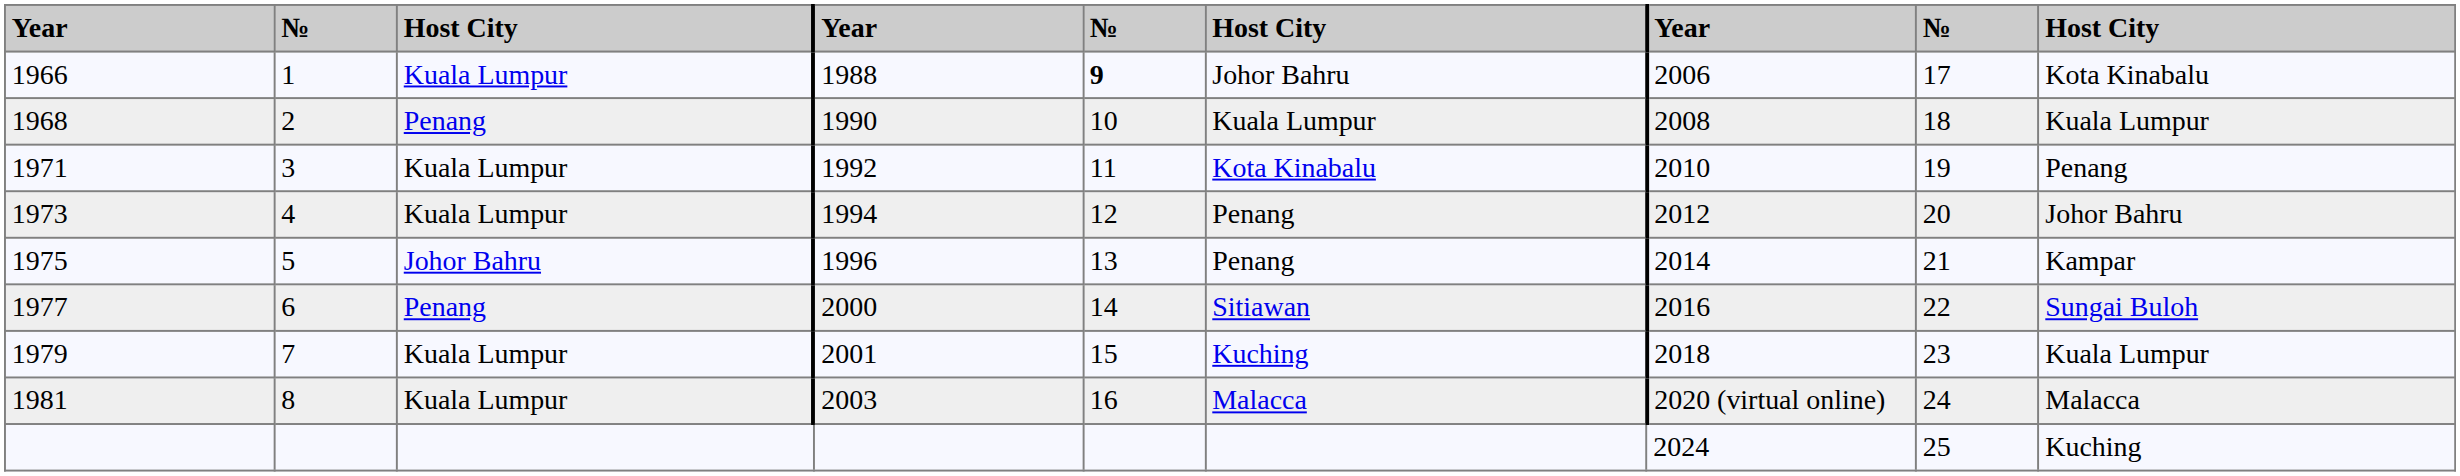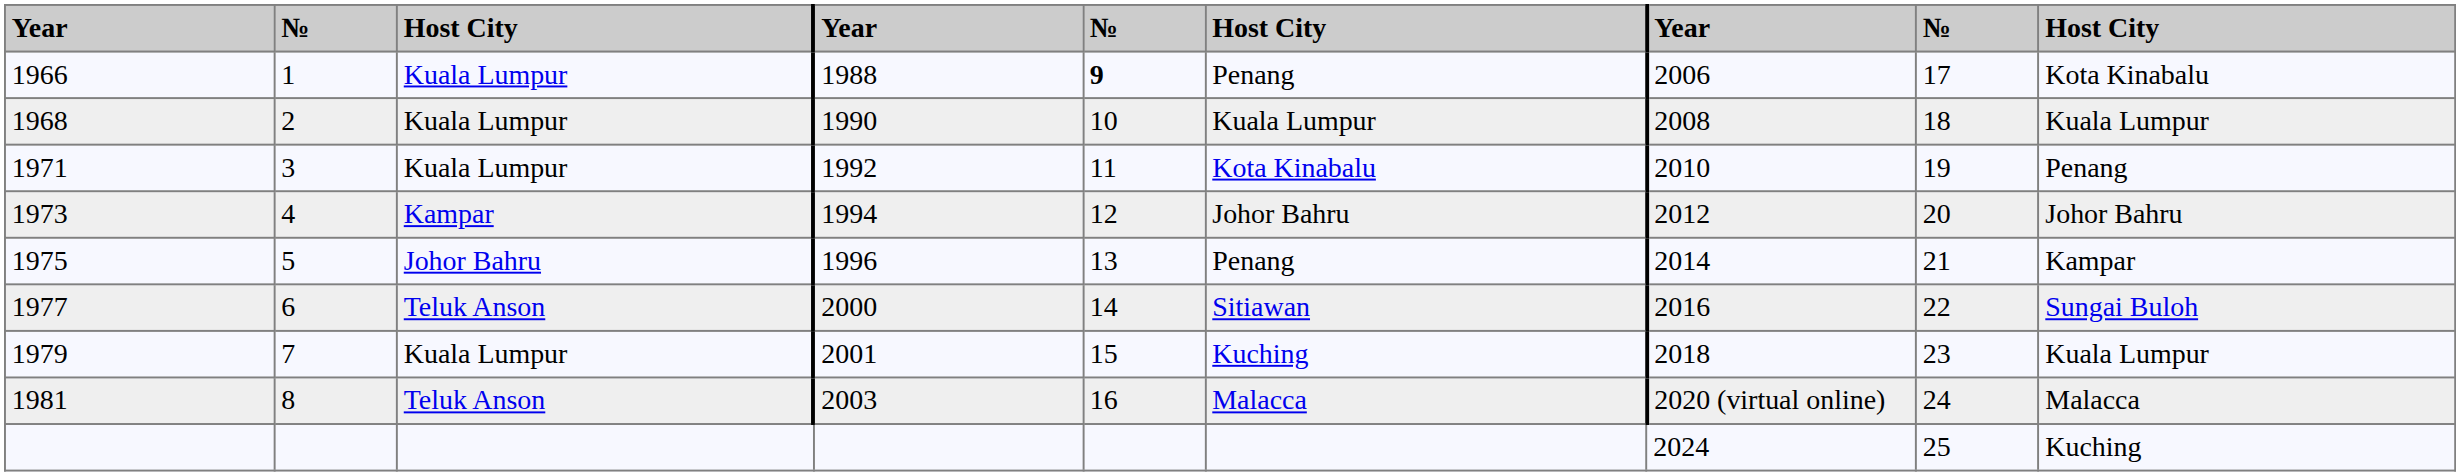1966 | column 6: Johor Bahru -> Penang
1968 | column 3: Penang -> Kuala Lumpur
1973 | column 3: Kuala Lumpur -> Kampar
1973 | column 6: Penang -> Johor Bahru
1977 | column 3: Penang -> Teluk Anson
1981 | column 3: Kuala Lumpur -> Teluk Anson
